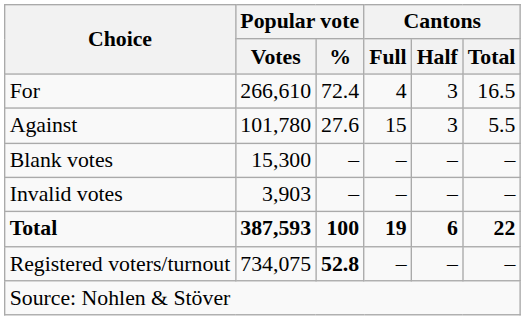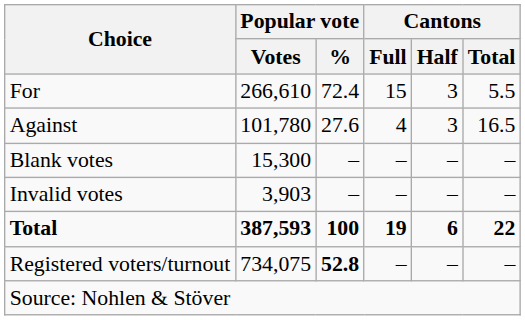For | Cantons / Full: 4 -> 15
For | Cantons / Total: 16.5 -> 5.5
Against | Cantons / Full: 15 -> 4
Against | Cantons / Total: 5.5 -> 16.5
